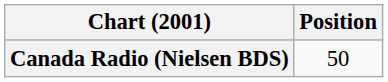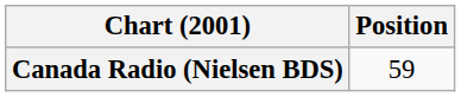Canada Radio (Nielsen BDS) | Position: 50 -> 59
